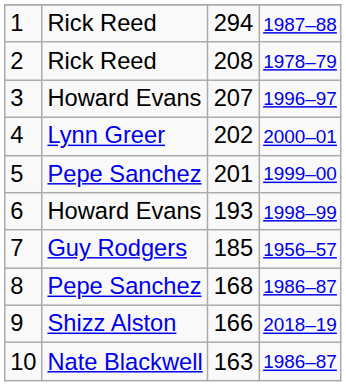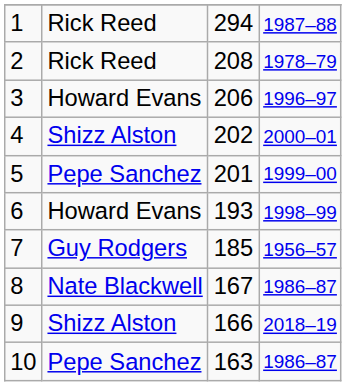3 | column 3: 207 -> 206
4 | column 2: Lynn Greer -> Shizz Alston
8 | column 2: Pepe Sanchez -> Nate Blackwell
8 | column 3: 168 -> 167
10 | column 2: Nate Blackwell -> Pepe Sanchez
